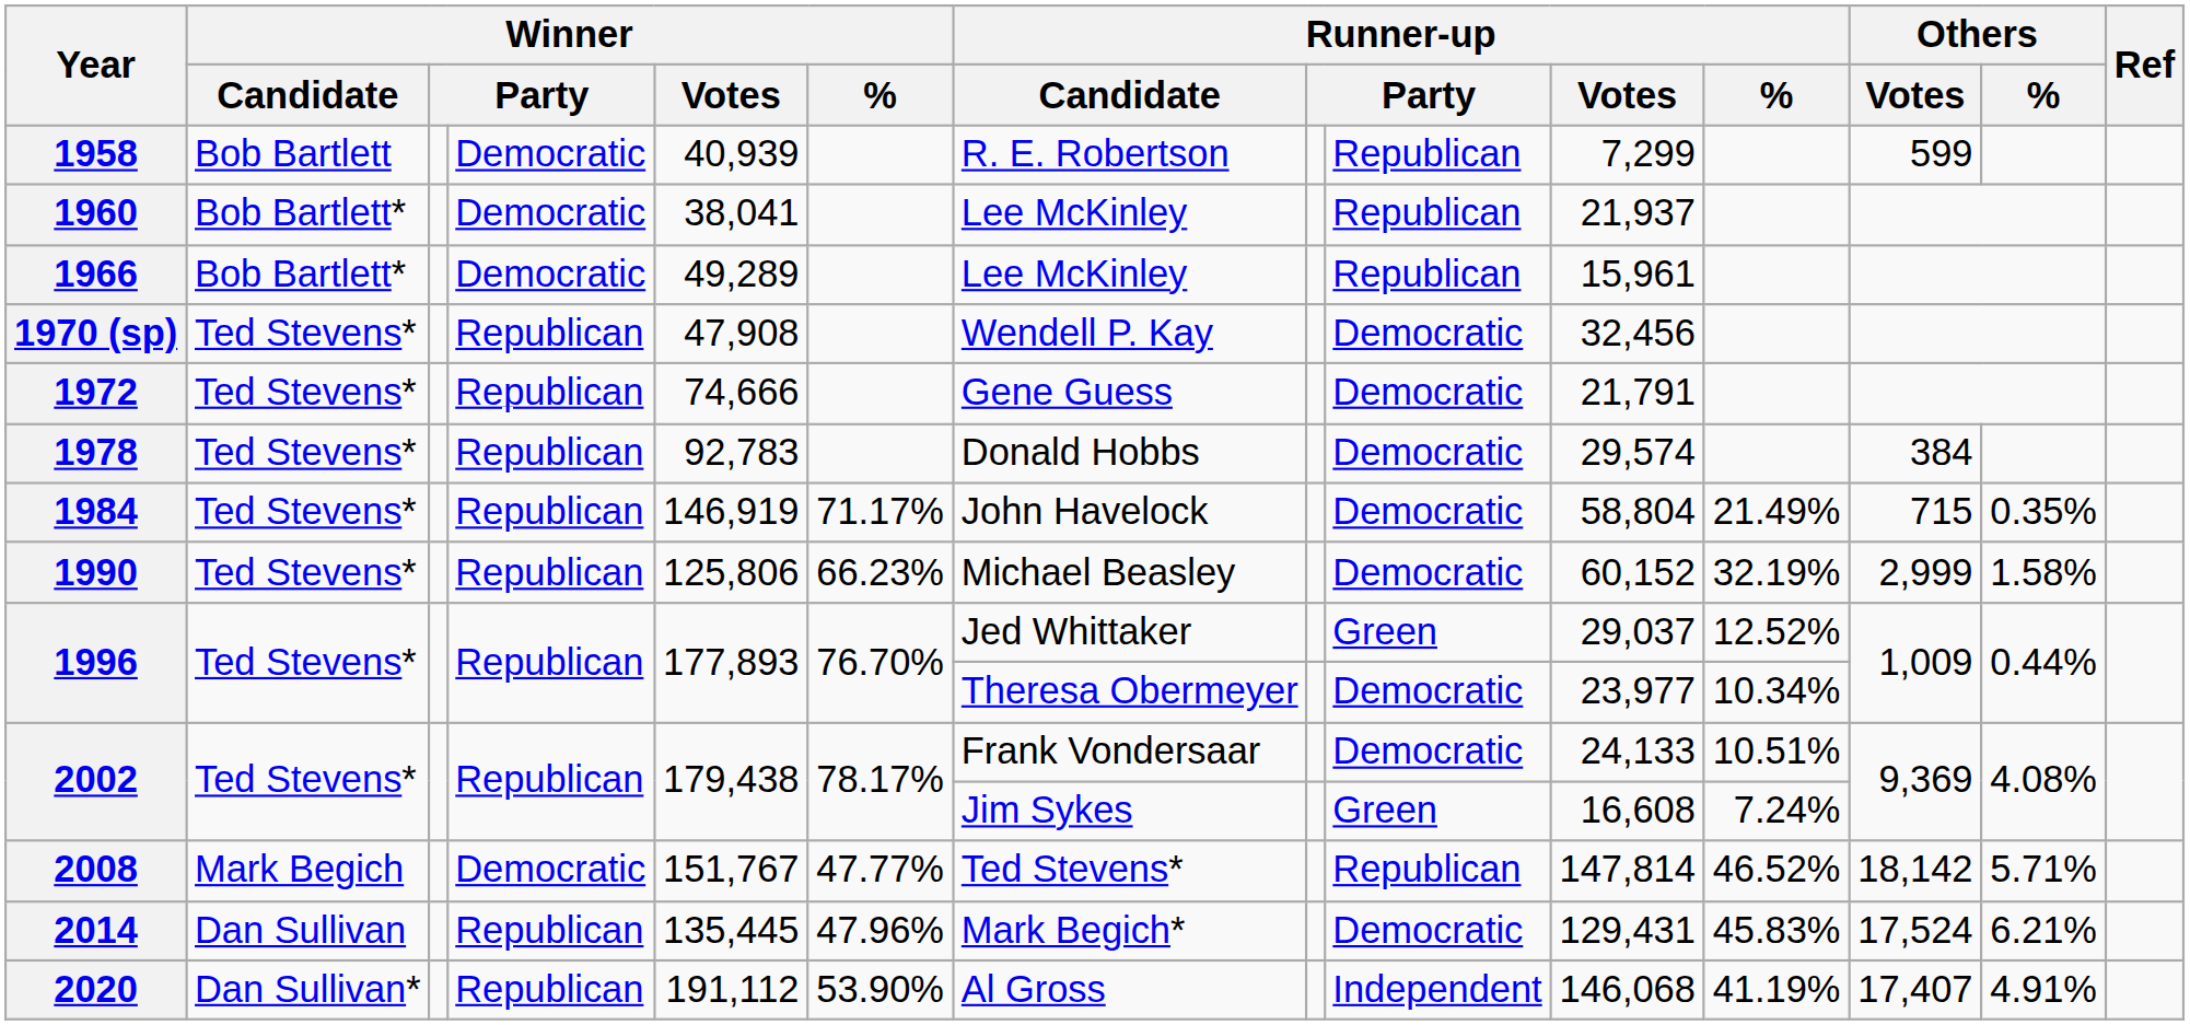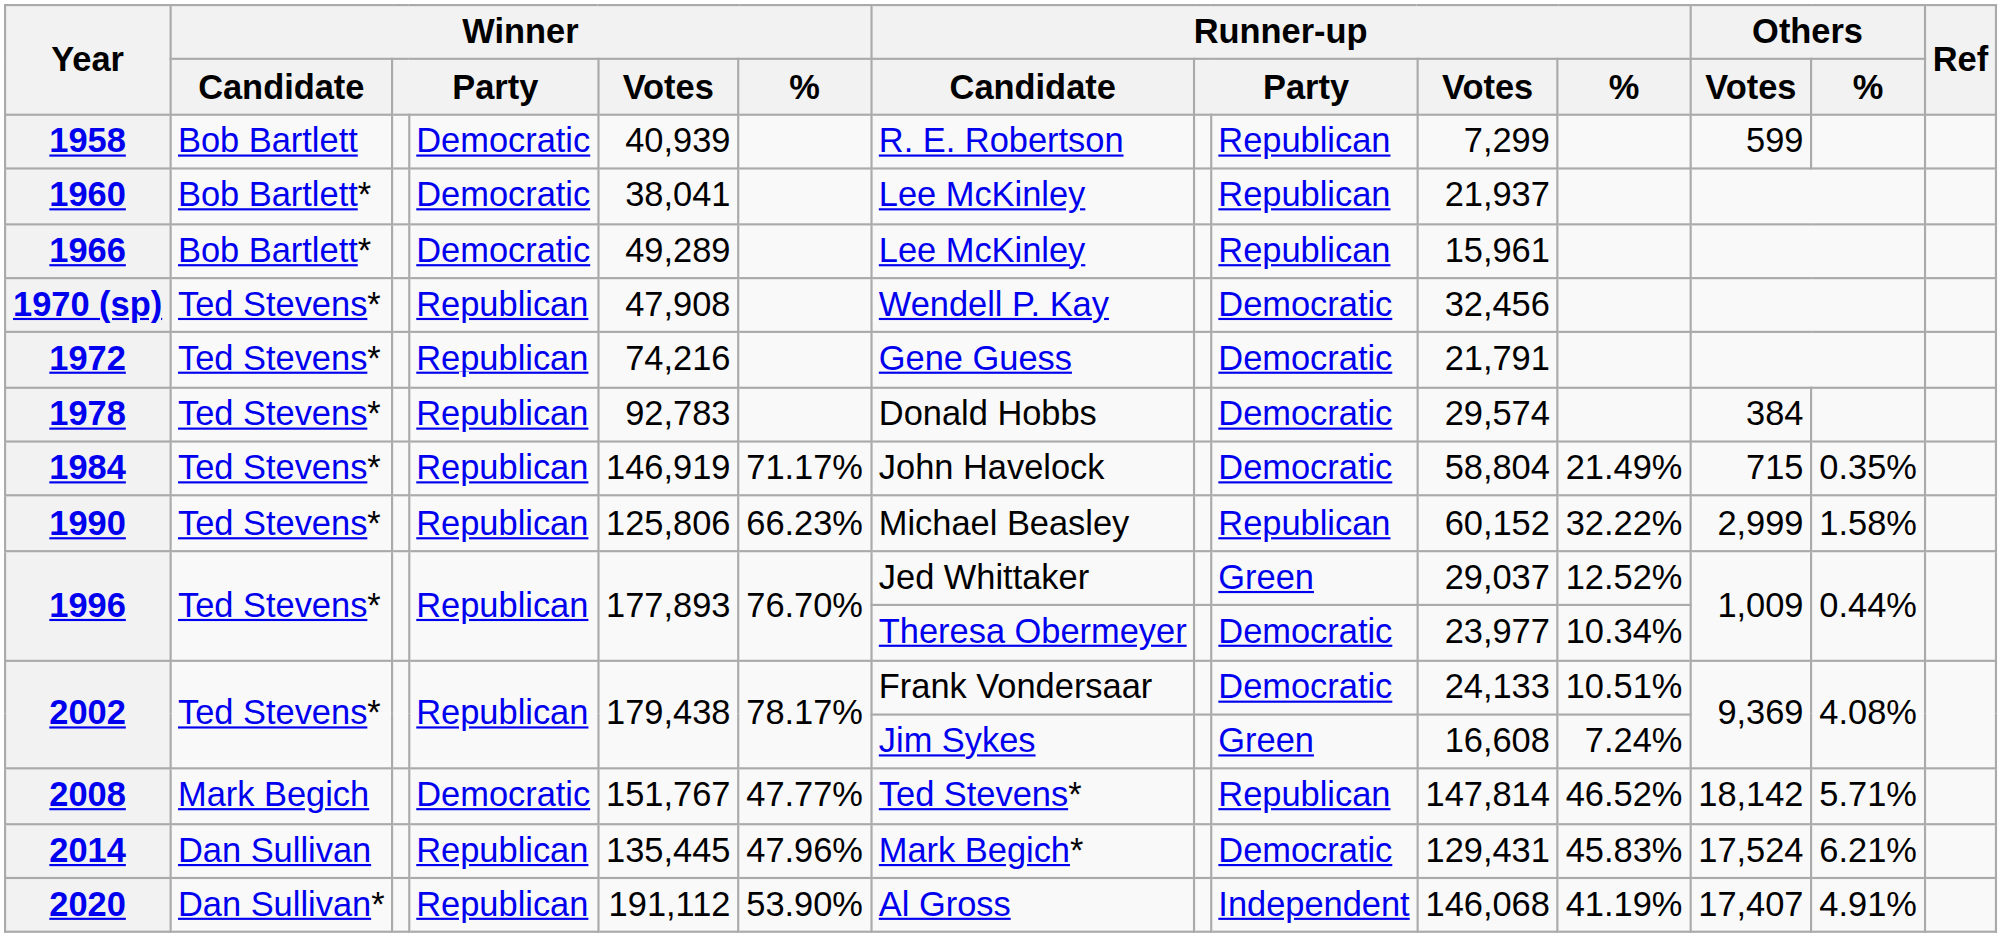1972 | Winner / Votes: 74,666 -> 74,216
1990 | column 9: Democratic -> Republican
1990 | Runner-up / %: 32.19% -> 32.22%
